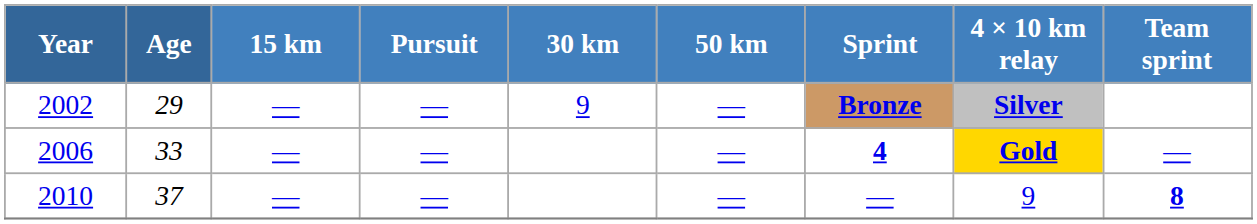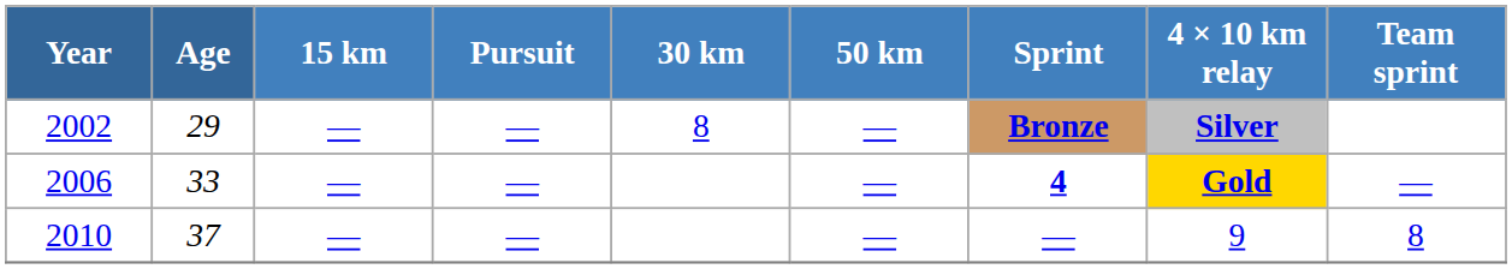2002 | 30 km: 9 -> 8
2010 | Team sprint: bold -> normal
